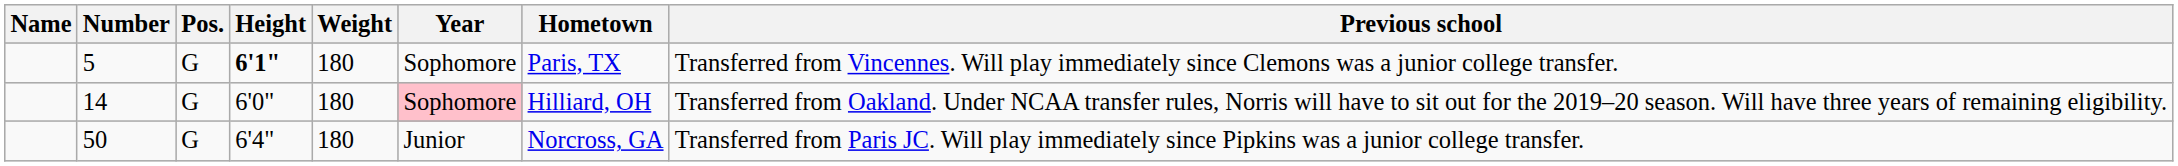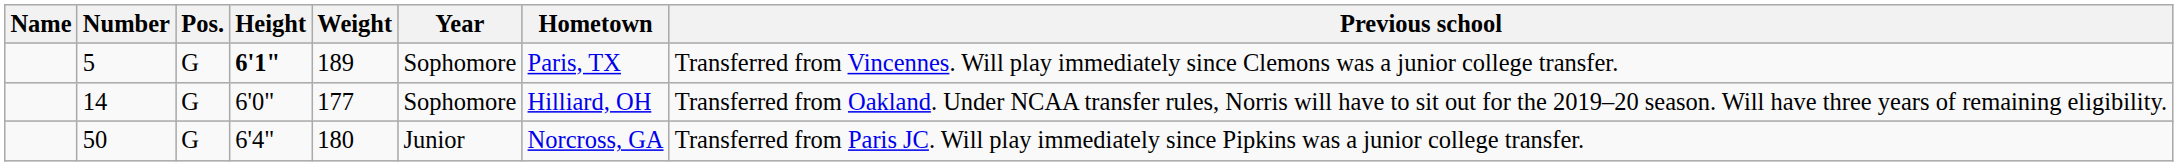5 | Weight: 180 -> 189
14 | Weight: 180 -> 177
14 | Year: pink background -> no background
